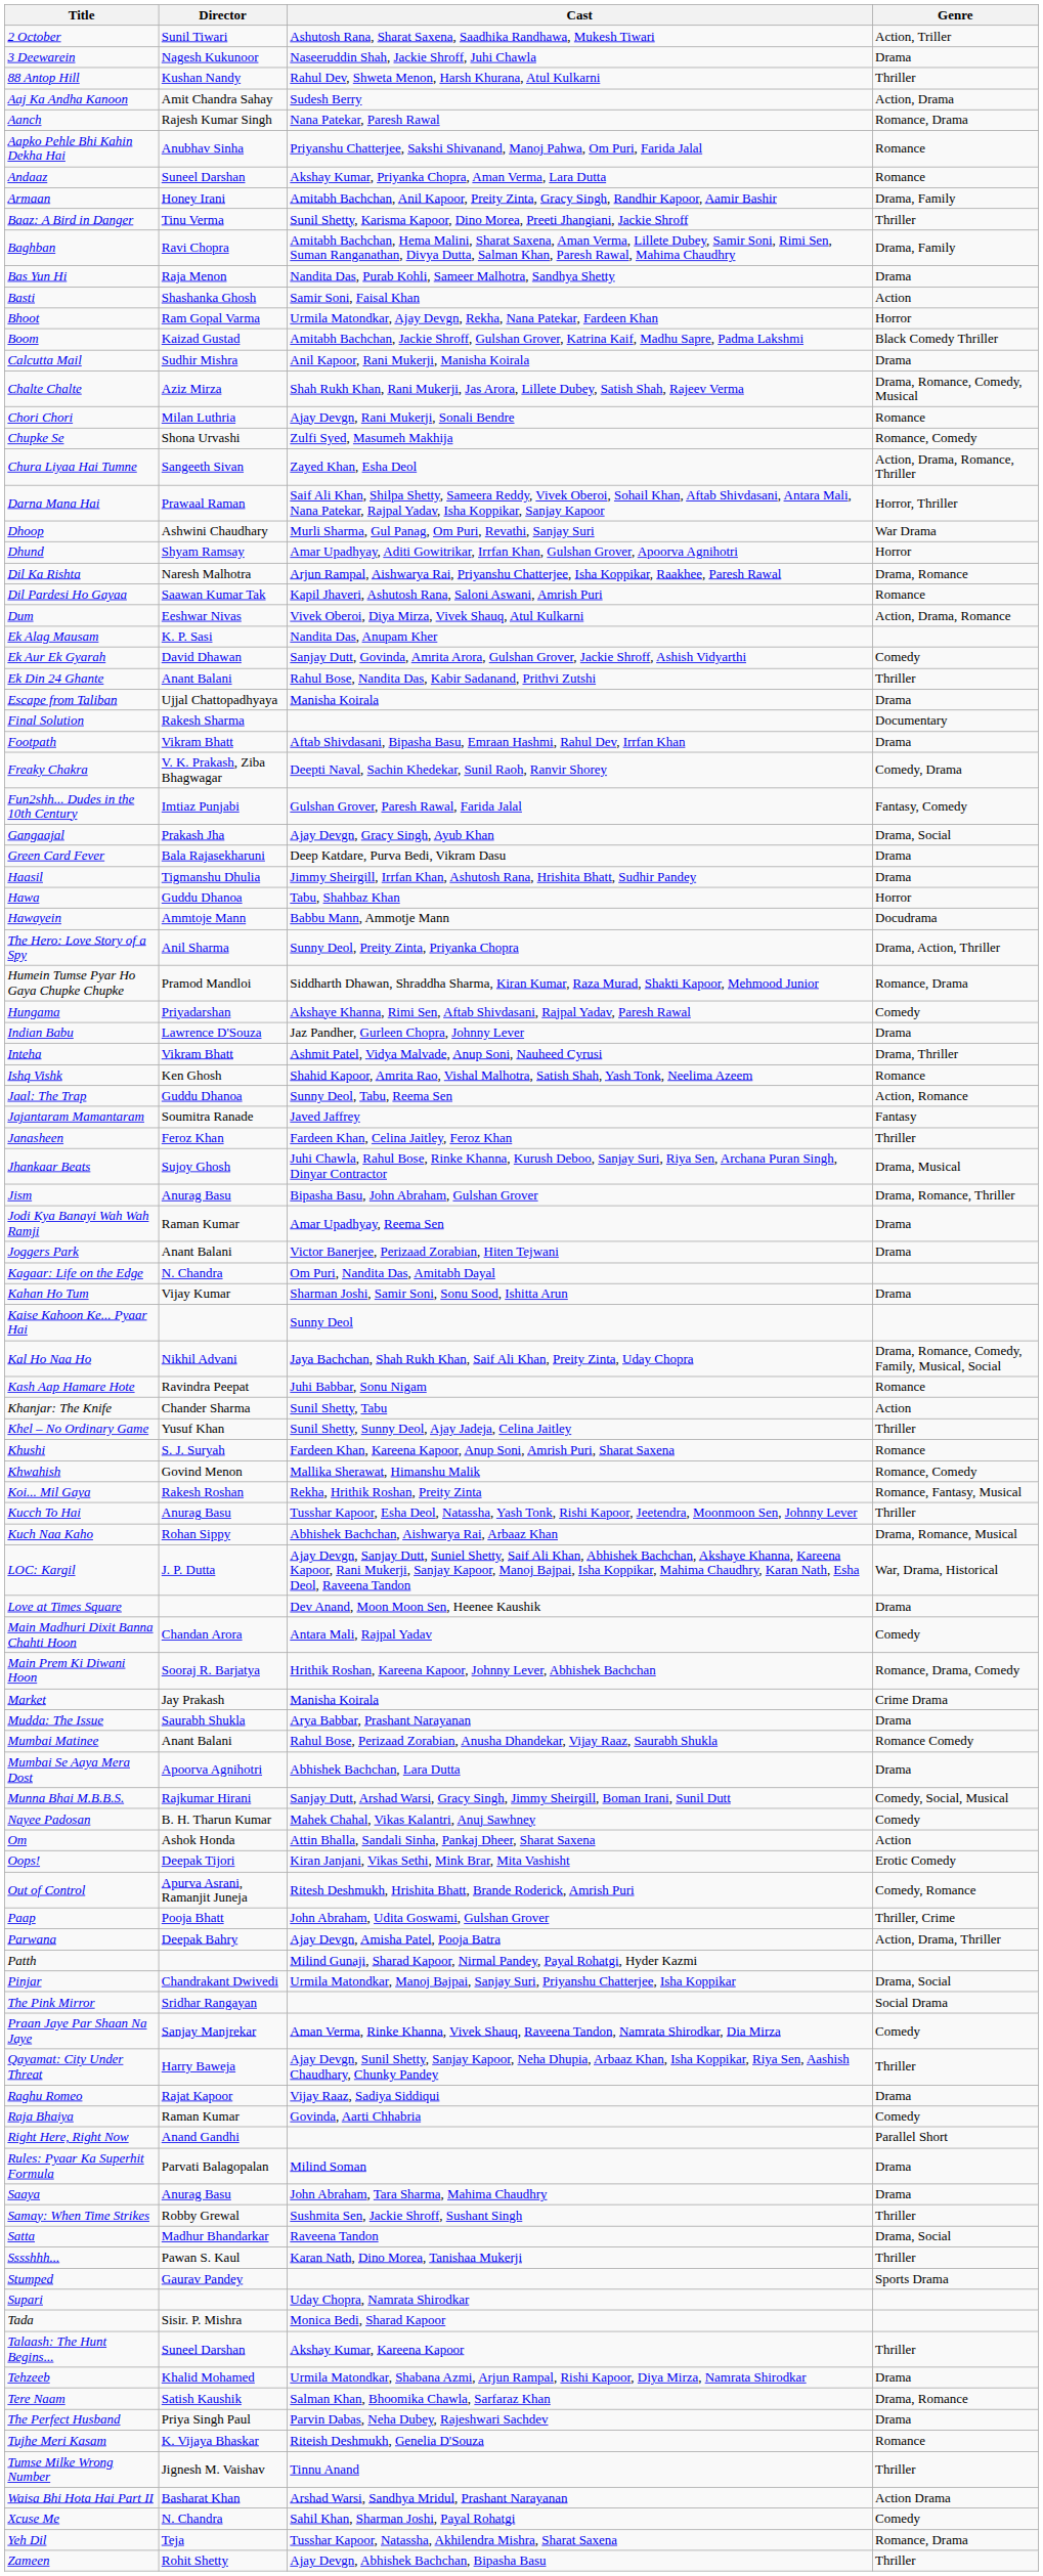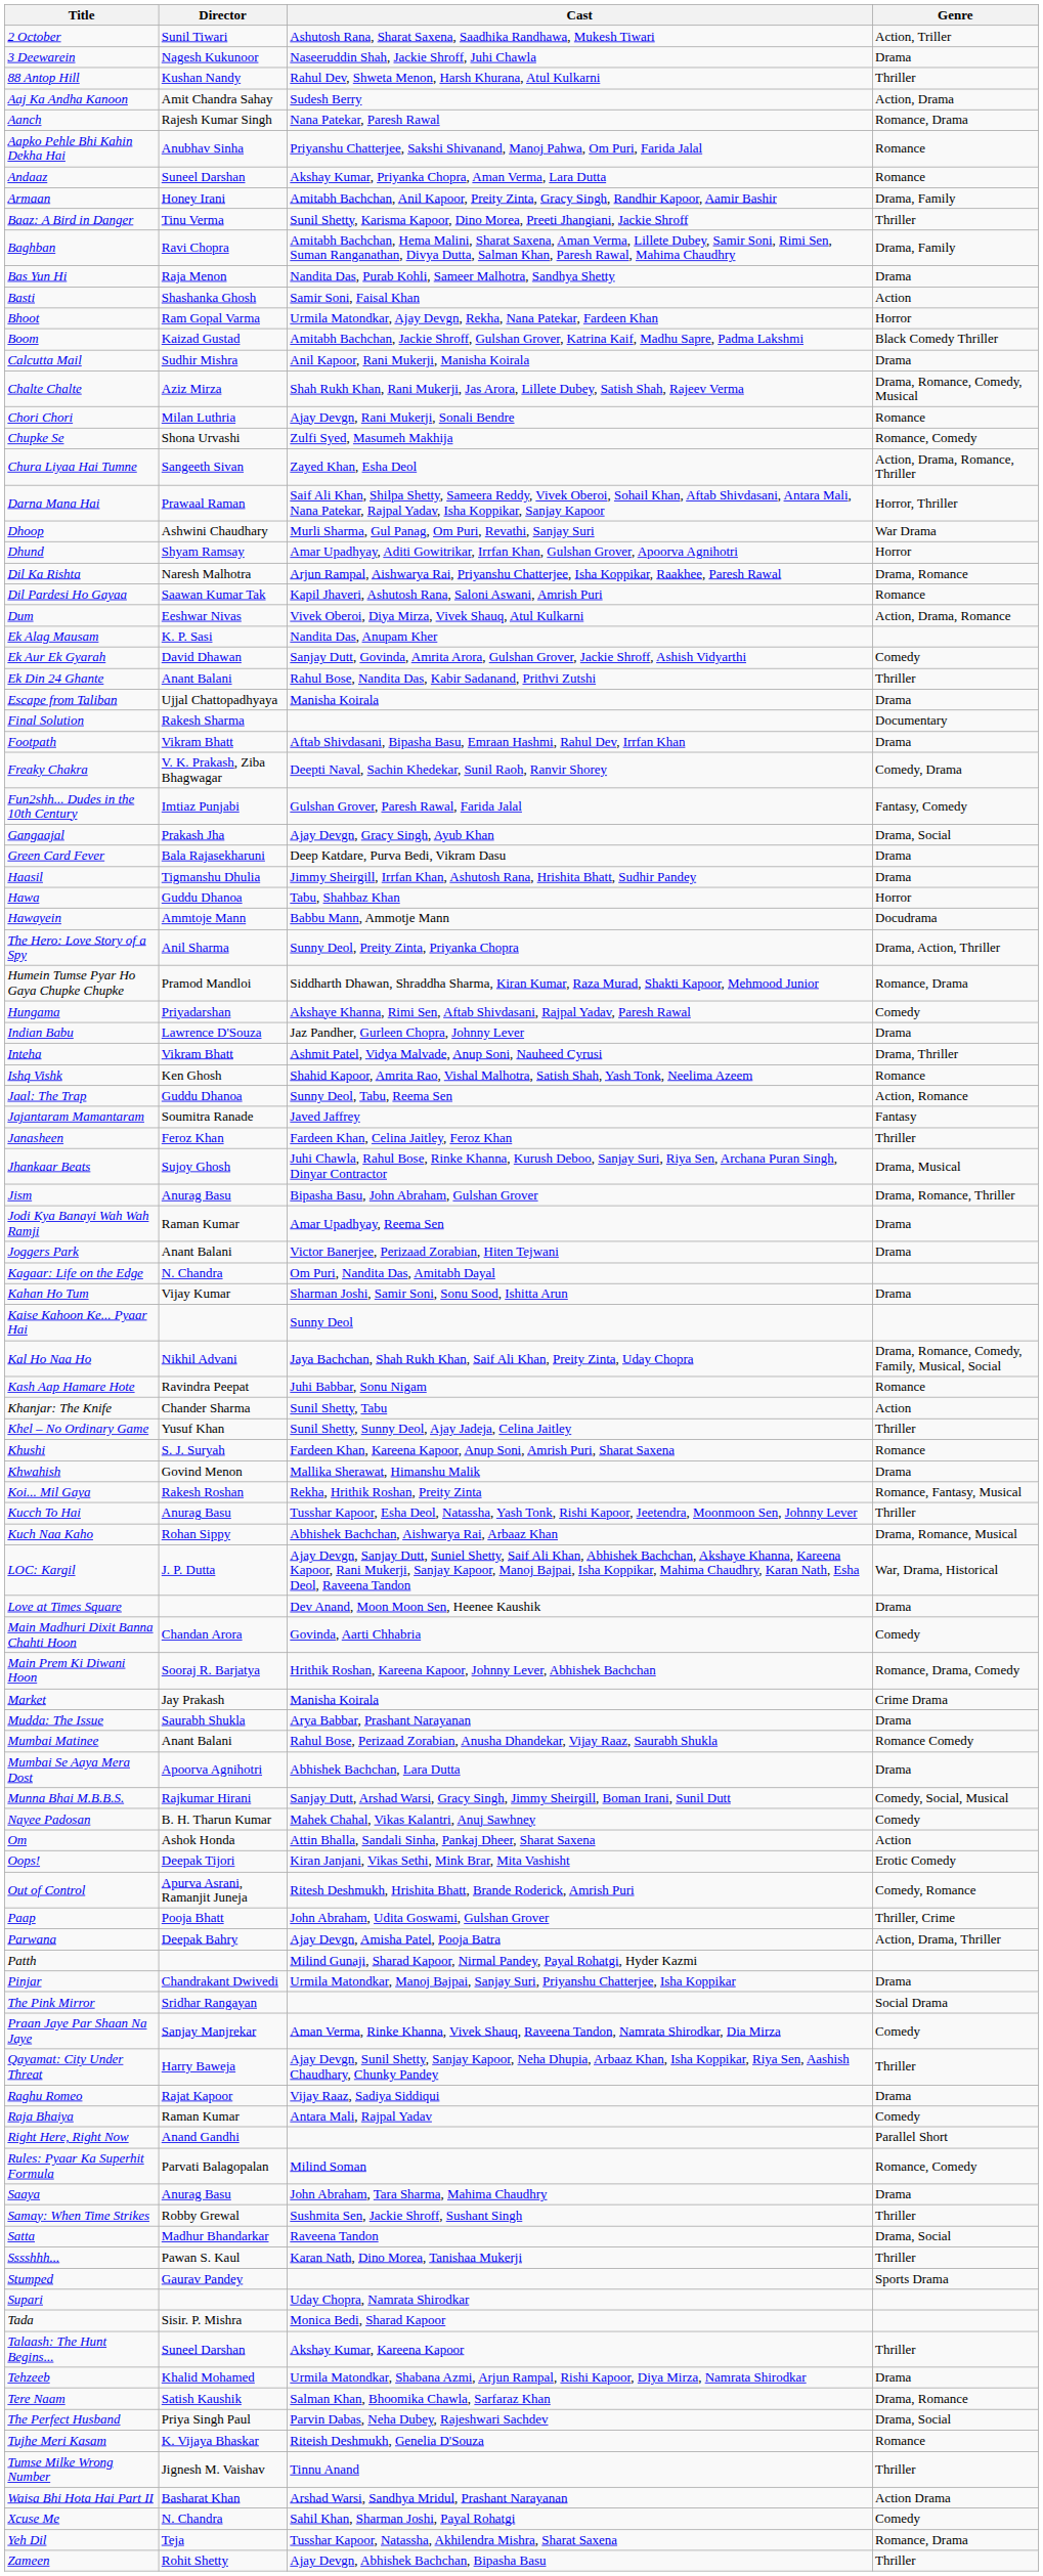Khwahish | Genre: Romance, Comedy -> Drama
Main Madhuri Dixit Banna Chahti Hoon | Cast: Antara Mali, Rajpal Yadav -> Govinda, Aarti Chhabria
Pinjar | Genre: Drama, Social -> Drama
Raja Bhaiya | Cast: Govinda, Aarti Chhabria -> Antara Mali, Rajpal Yadav
Rules: Pyaar Ka Superhit Formula | Genre: Drama -> Romance, Comedy
The Perfect Husband | Genre: Drama -> Drama, Social
